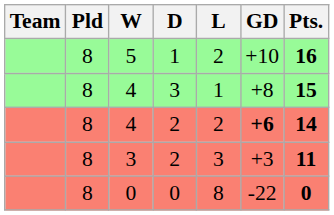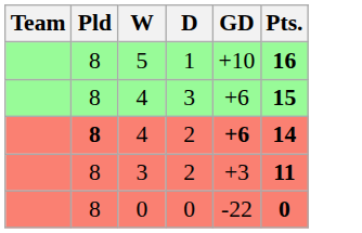- column: L | 2 | 1 | 2 | 3 | 8
4 / 3 | GD: +8 -> +6
4 / 2 | Pld: normal -> bold
